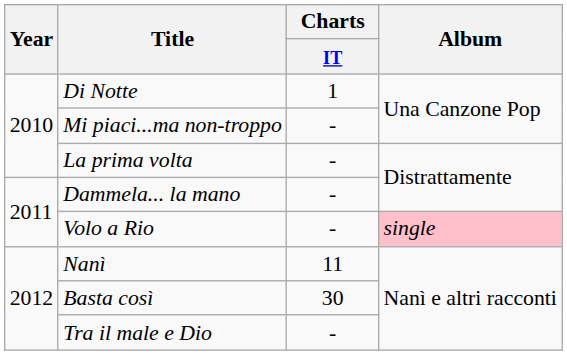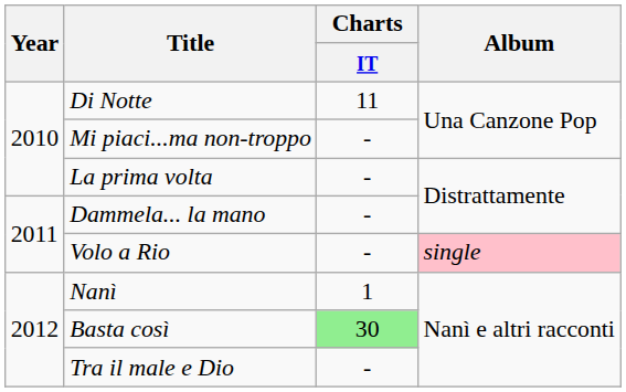Di Notte | Charts / IT: 1 -> 11
Nanì | Charts / IT: 11 -> 1
Basta così | Charts / IT: no background -> lightgreen background
